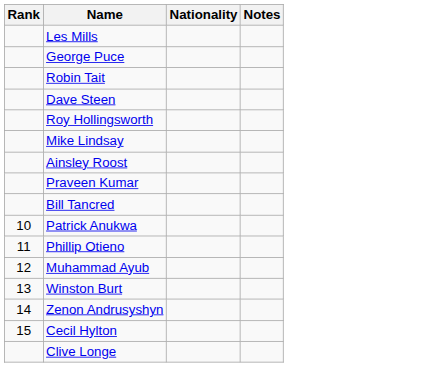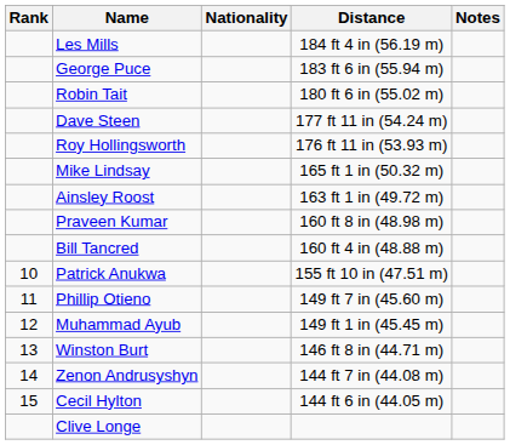+ column: Distance | 184 ft 4 in (56.19 m) | 183 ft 6 in (55.94 m) | 180 ft 6 in (55.02 m) | 177 ft 11 in (54.24 m) | 176 ft 11 in (53.93 m) | 165 ft 1 in (50.32 m) | 163 ft 1 in (49.72 m) | 160 ft 8 in (48.98 m) | 160 ft 4 in (48.88 m) | 155 ft 10 in (47.51 m) | 149 ft 7 in (45.60 m) | 149 ft 1 in (45.45 m) | 146 ft 8 in (44.71 m) | 144 ft 7 in (44.08 m) | 144 ft 6 in (44.05 m)
